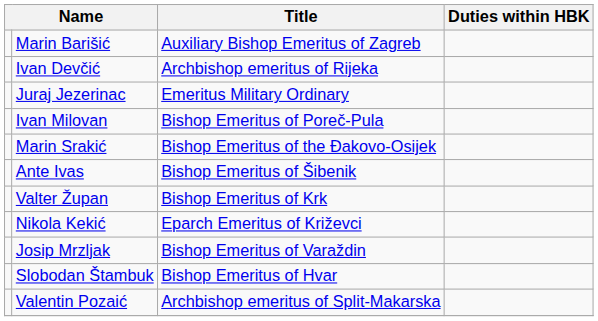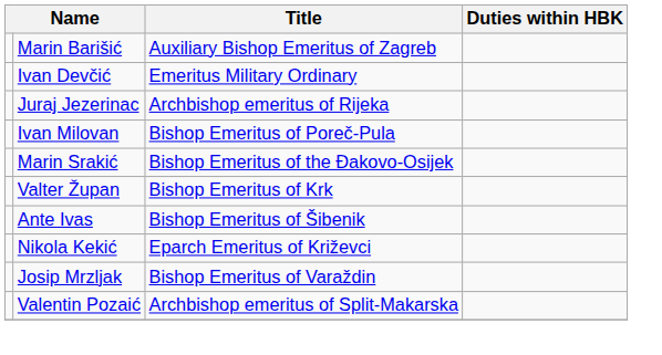Ivan Devčić | Title: Archbishop emeritus of Rijeka -> Emeritus Military Ordinary
Juraj Jezerinac | Title: Emeritus Military Ordinary -> Archbishop emeritus of Rijeka
rows swapped: Valter Župan <-> Ante Ivas
- row: Slobodan Štambuk | Bishop Emeritus of Hvar
